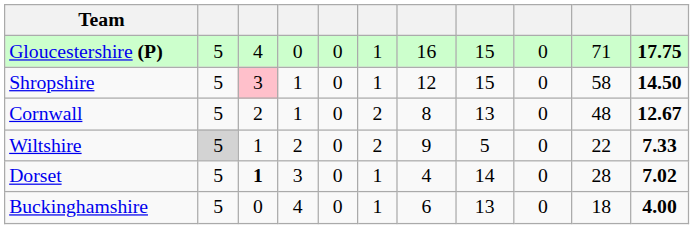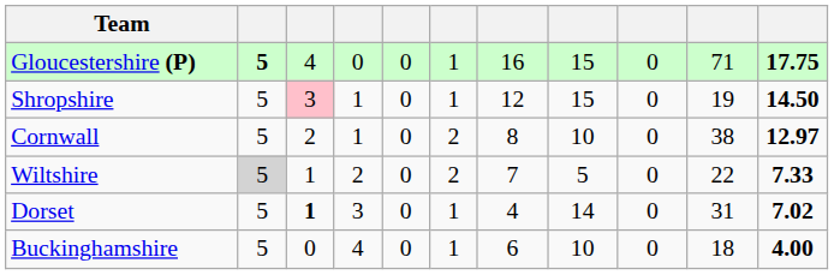Gloucestershire (P) | column 2: normal -> bold
Shropshire | column 10: 58 -> 19
Cornwall | column 8: 13 -> 10
Cornwall | column 10: 48 -> 38
Cornwall | column 11: 12.67 -> 12.97
Wiltshire | column 7: 9 -> 7
Dorset | column 10: 28 -> 31
Buckinghamshire | column 8: 13 -> 10
